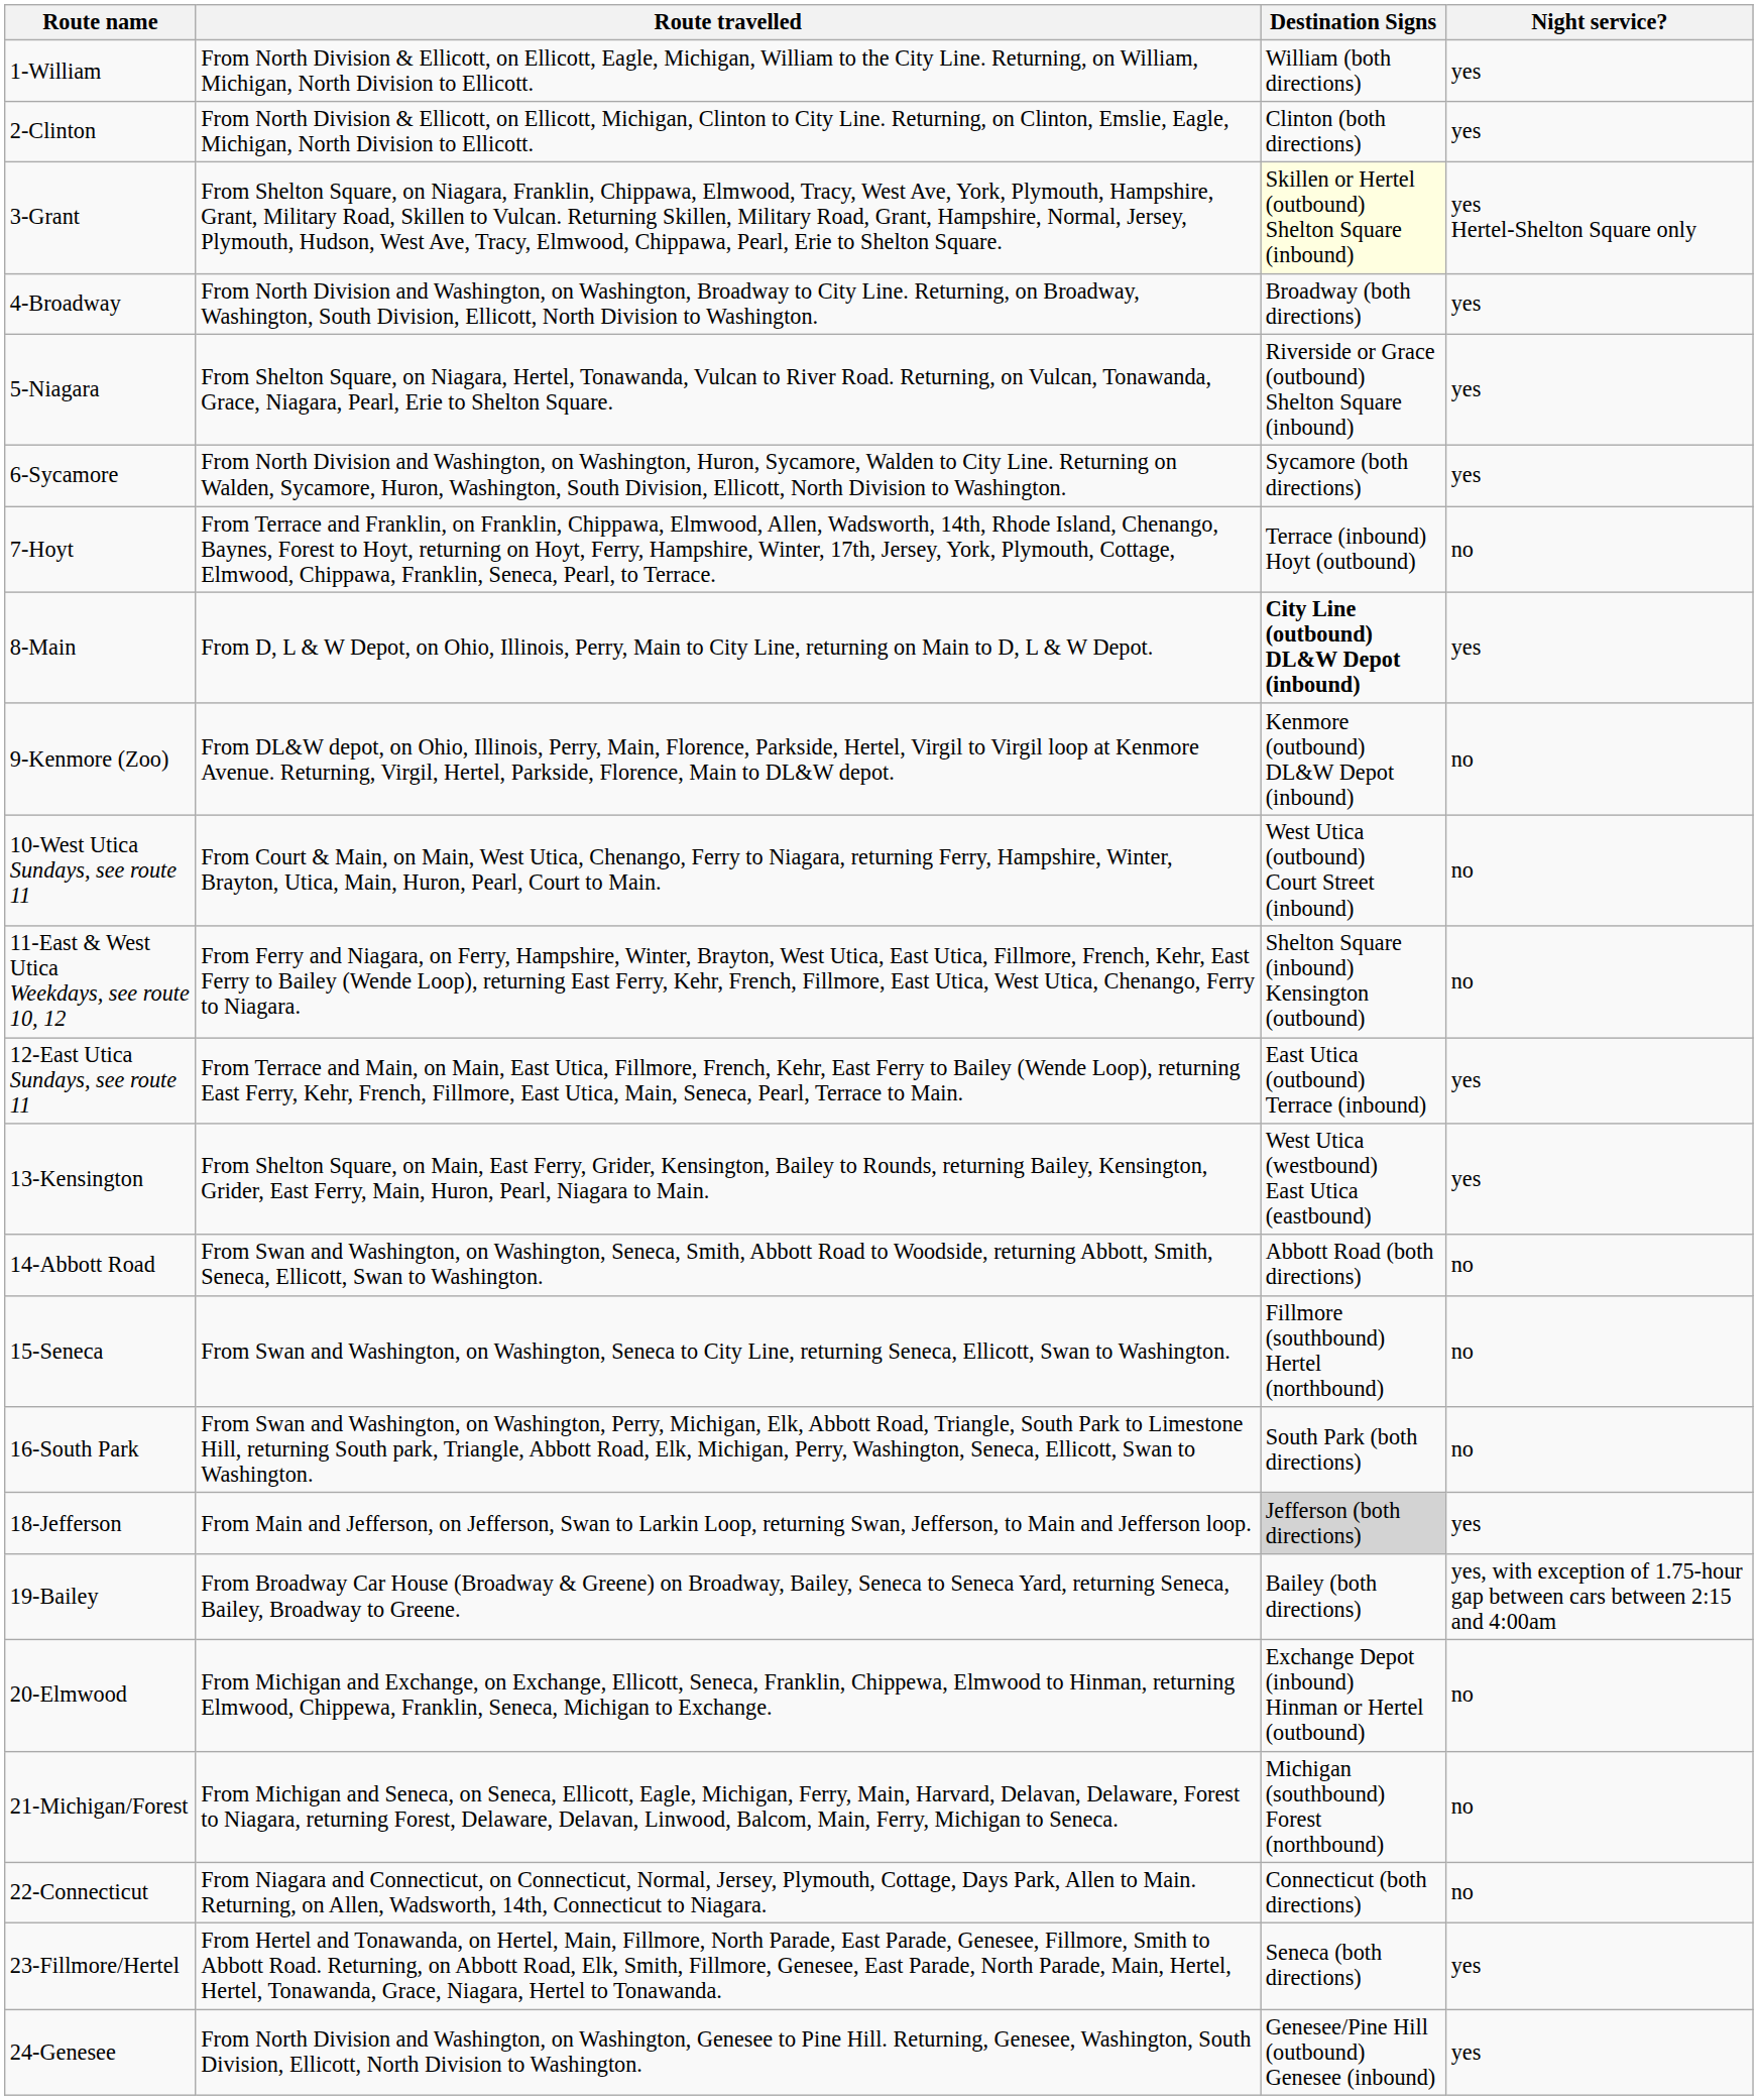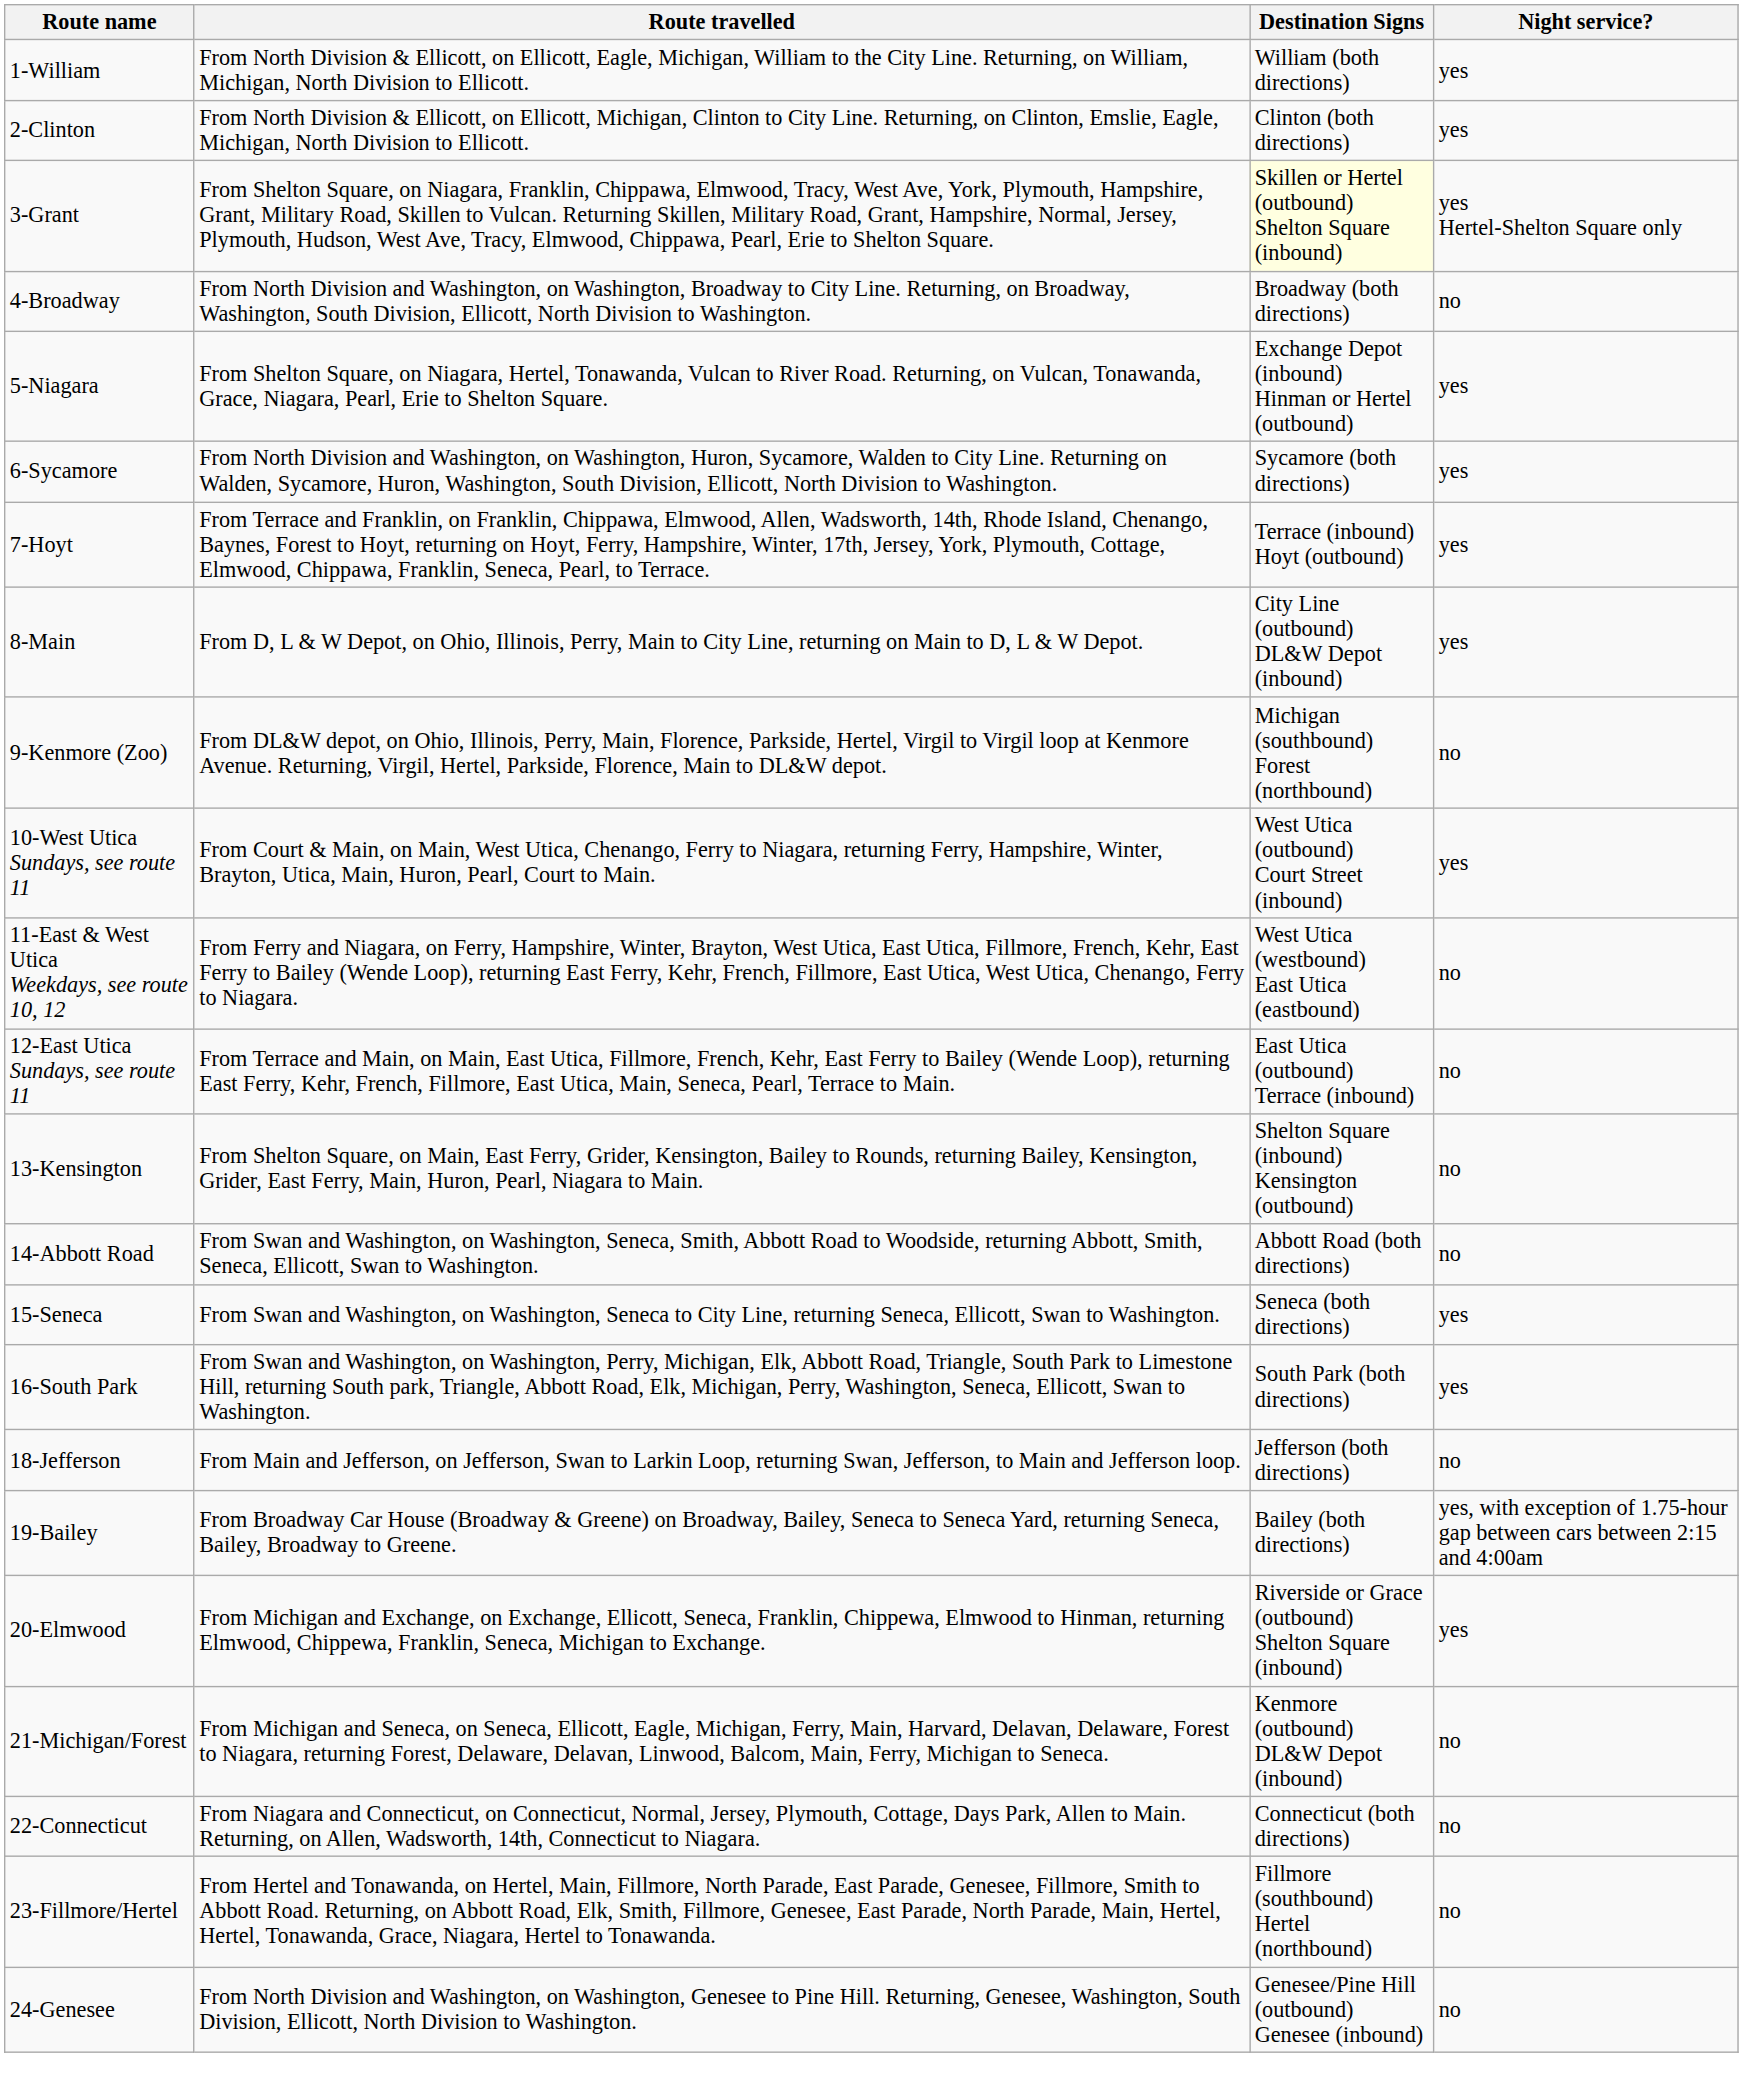4-Broadway | Night service?: yes -> no
5-Niagara | Destination Signs: Riverside or Grace (outbound) Shelton Square (inbound) -> Exchange Depot (inbound) Hinman or Hertel (outbound)
7-Hoyt | Night service?: no -> yes
8-Main | Destination Signs: bold -> normal
9-Kenmore (Zoo) | Destination Signs: Kenmore (outbound) DL&W Depot (inbound) -> Michigan (southbound) Forest (northbound)
10-West Utica Sundays, see route 11 | Night service?: no -> yes
11-East & West Utica Weekdays, see route 10, 12 | Destination Signs: Shelton Square (inbound) Kensington (outbound) -> West Utica (westbound) East Utica (eastbound)
12-East Utica Sundays, see route 11 | Night service?: yes -> no
13-Kensington | Destination Signs: West Utica (westbound) East Utica (eastbound) -> Shelton Square (inbound) Kensington (outbound)
13-Kensington | Night service?: yes -> no
15-Seneca | Destination Signs: Fillmore (southbound) Hertel (northbound) -> Seneca (both directions)
15-Seneca | Night service?: no -> yes
16-South Park | Night service?: no -> yes
18-Jefferson | Destination Signs: lightgrey background -> no background
18-Jefferson | Night service?: yes -> no
20-Elmwood | Destination Signs: Exchange Depot (inbound) Hinman or Hertel (outbound) -> Riverside or Grace (outbound) Shelton Square (inbound)
20-Elmwood | Night service?: no -> yes
21-Michigan/Forest | Destination Signs: Michigan (southbound) Forest (northbound) -> Kenmore (outbound) DL&W Depot (inbound)
23-Fillmore/Hertel | Destination Signs: Seneca (both directions) -> Fillmore (southbound) Hertel (northbound)
23-Fillmore/Hertel | Night service?: yes -> no
24-Genesee | Night service?: yes -> no
